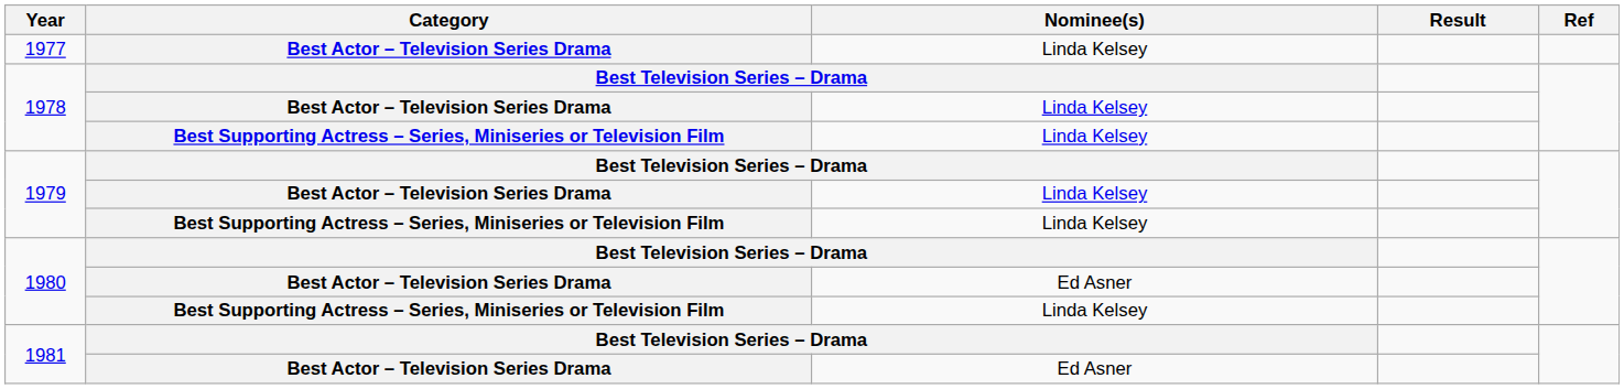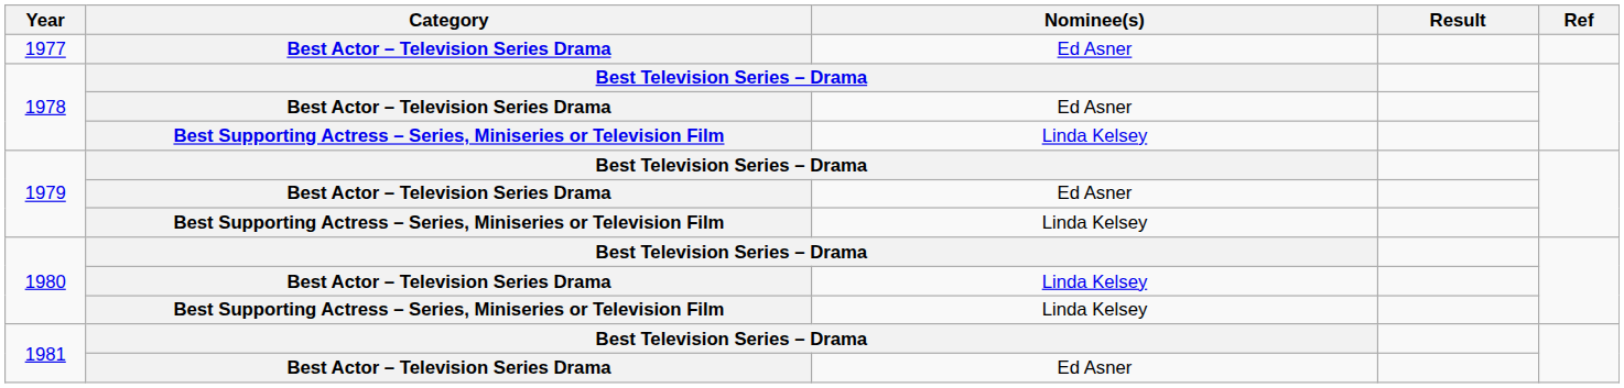1977 | Nominee(s): Linda Kelsey -> Ed Asner
1978 / Best Actor – Television Series Drama | Nominee(s): Linda Kelsey -> Ed Asner
1979 / Best Actor – Television Series Drama | Nominee(s): Linda Kelsey -> Ed Asner
1980 / Best Actor – Television Series Drama | Nominee(s): Ed Asner -> Linda Kelsey
